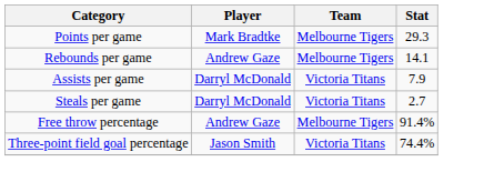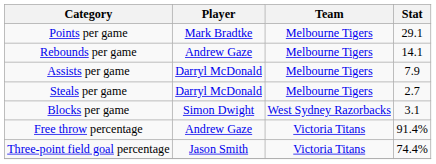Points per game | Stat: 29.3 -> 29.1
Assists per game | Team: Victoria Titans -> Melbourne Tigers
Steals per game | Team: Victoria Titans -> Melbourne Tigers
+ row: Blocks per game | Simon Dwight | West Sydney Razorbacks | 3.1
Free throw percentage | Team: Melbourne Tigers -> Victoria Titans
